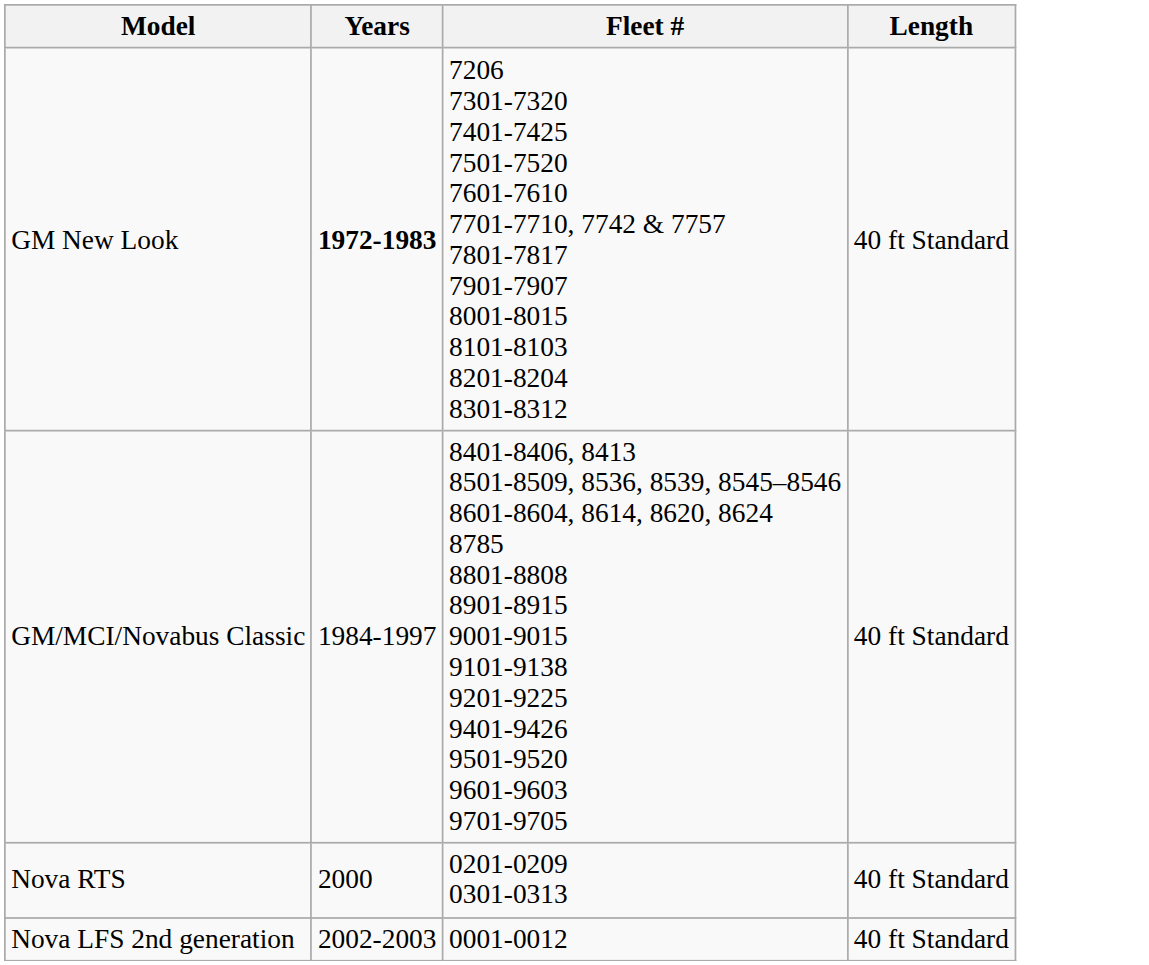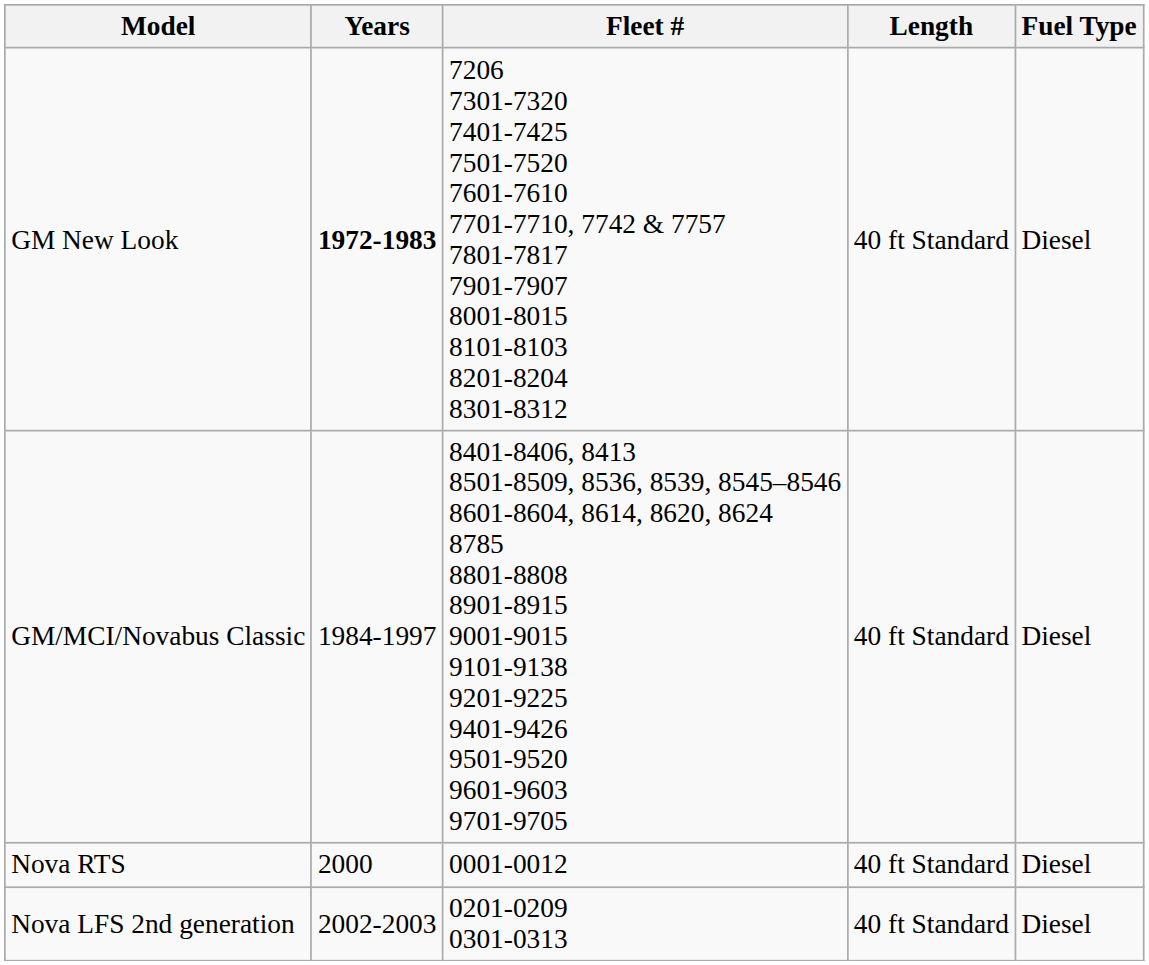+ column: Fuel Type | Diesel | Diesel | Diesel | Diesel
Nova RTS | Fleet #: 0201-0209 0301-0313 -> 0001-0012
Nova LFS 2nd generation | Fleet #: 0001-0012 -> 0201-0209 0301-0313
